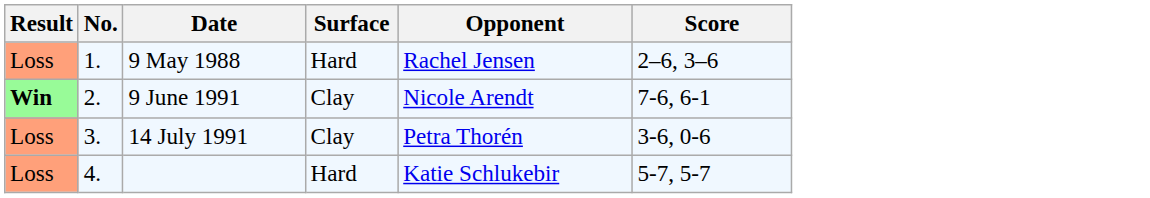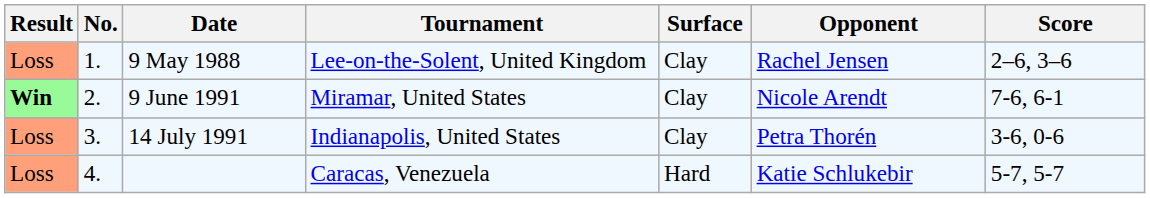+ column: Tournament | Lee-on-the-Solent, United Kingdom | Miramar, United States | Indianapolis, United States | Caracas, Venezuela
9 May 1988 | Surface: Hard -> Clay
